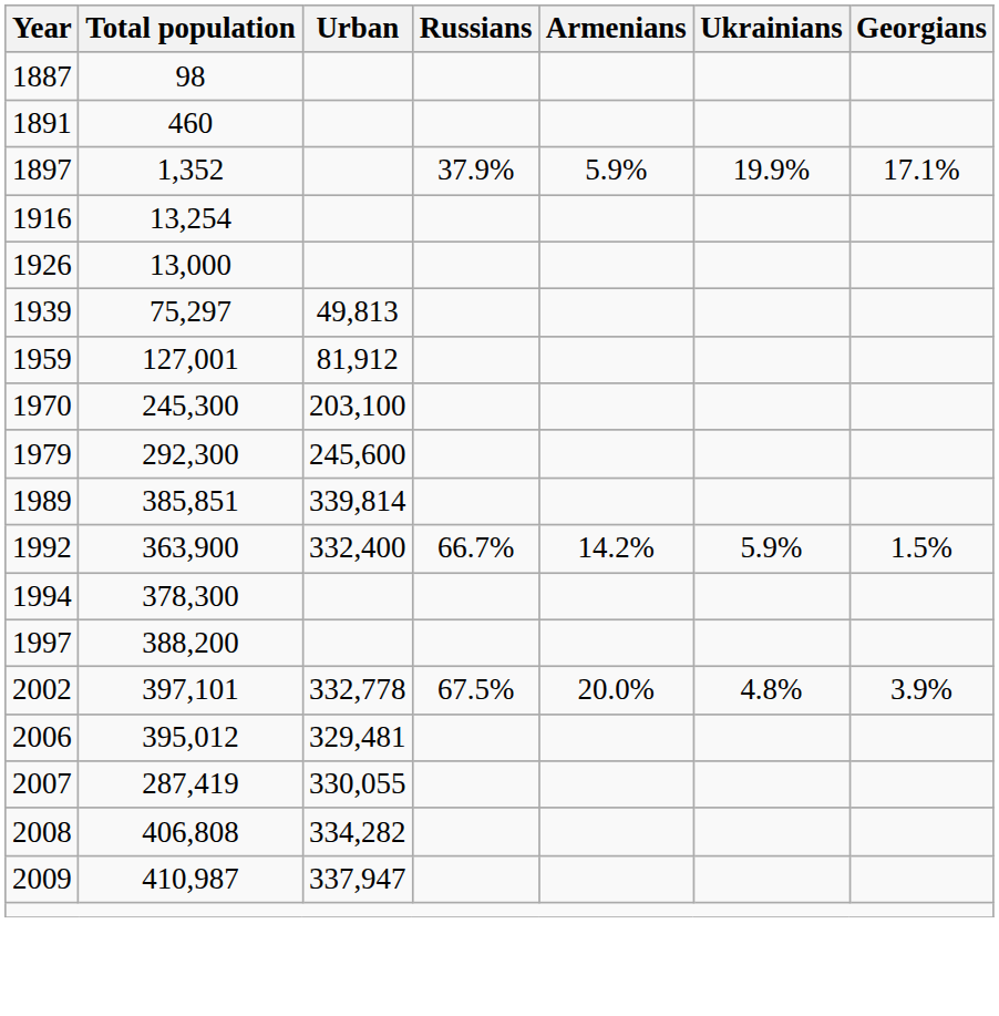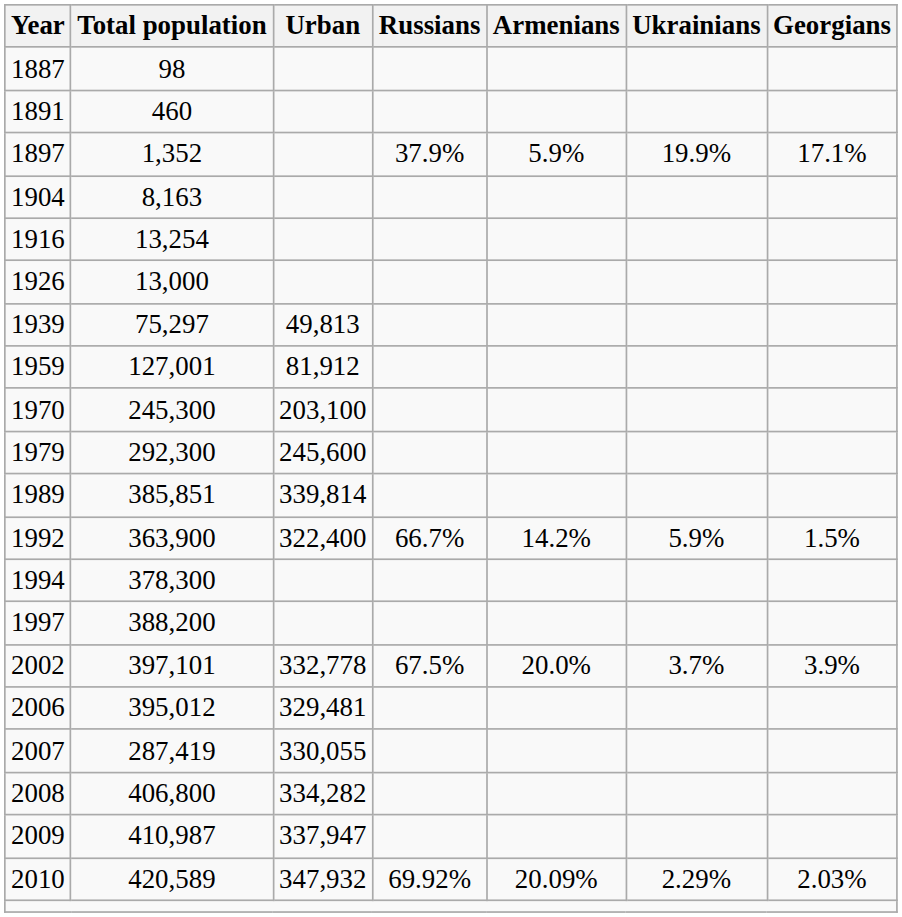+ row: 1904 | 8,163
1992 | Urban: 332,400 -> 322,400
2002 | Ukrainians: 4.8% -> 3.7%
2008 | Total population: 406,808 -> 406,800
+ row: 2010 | 420,589 | 347,932 | 69.92% | 20.09% | 2.29% | 2.03%
